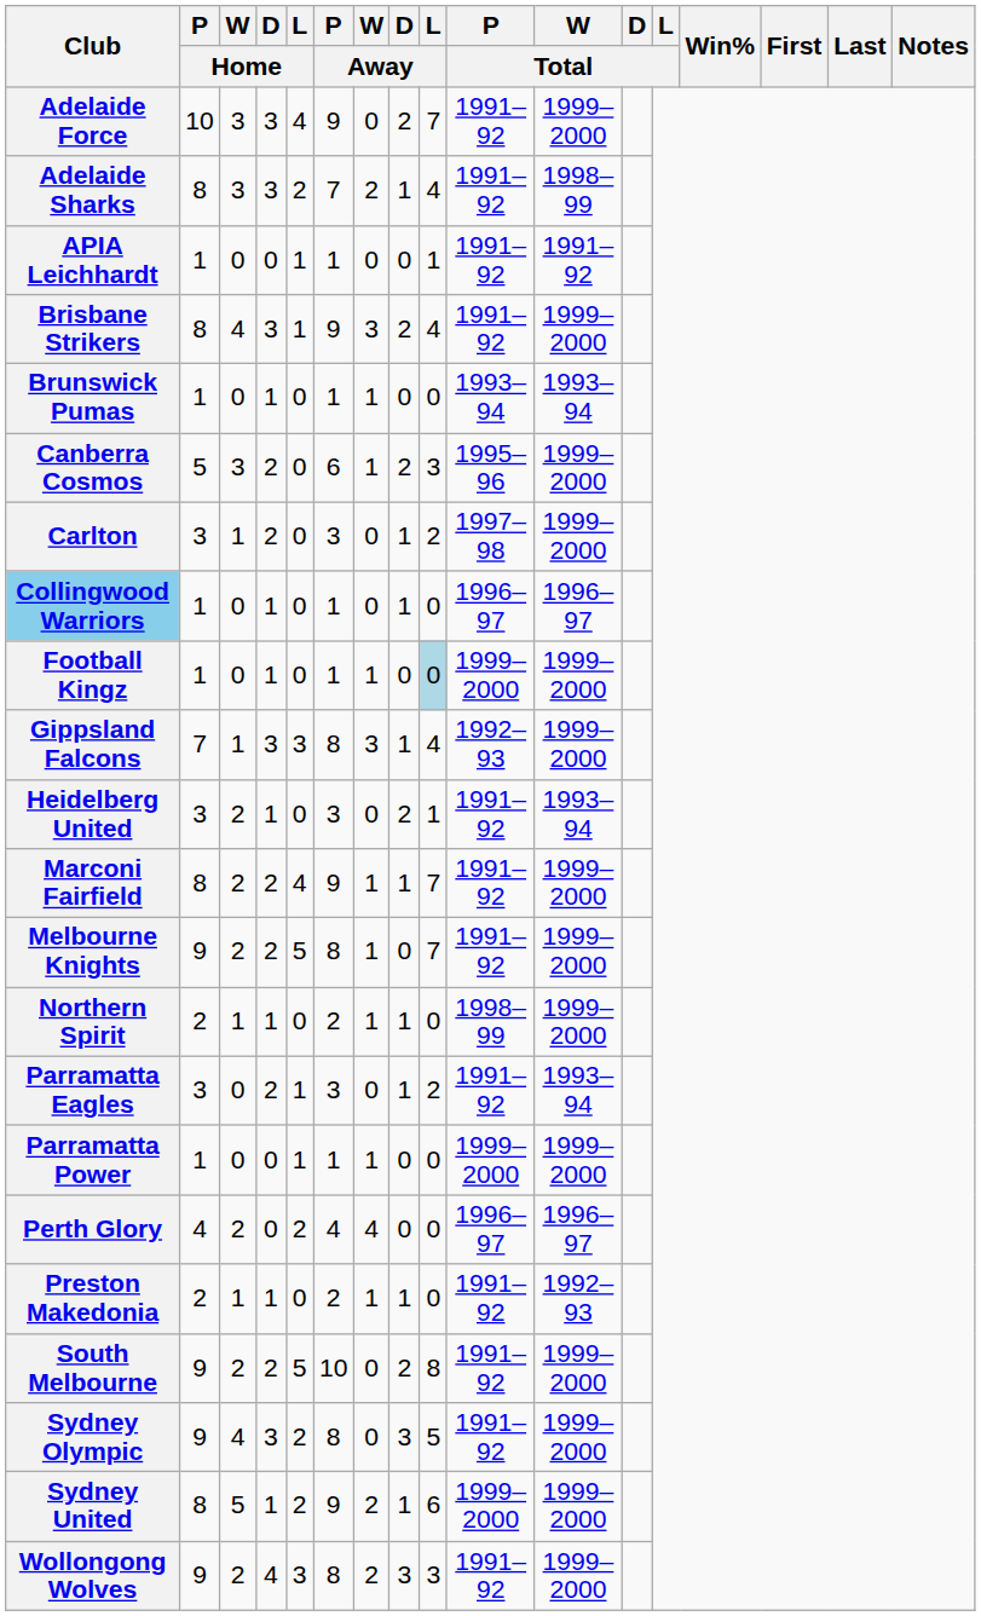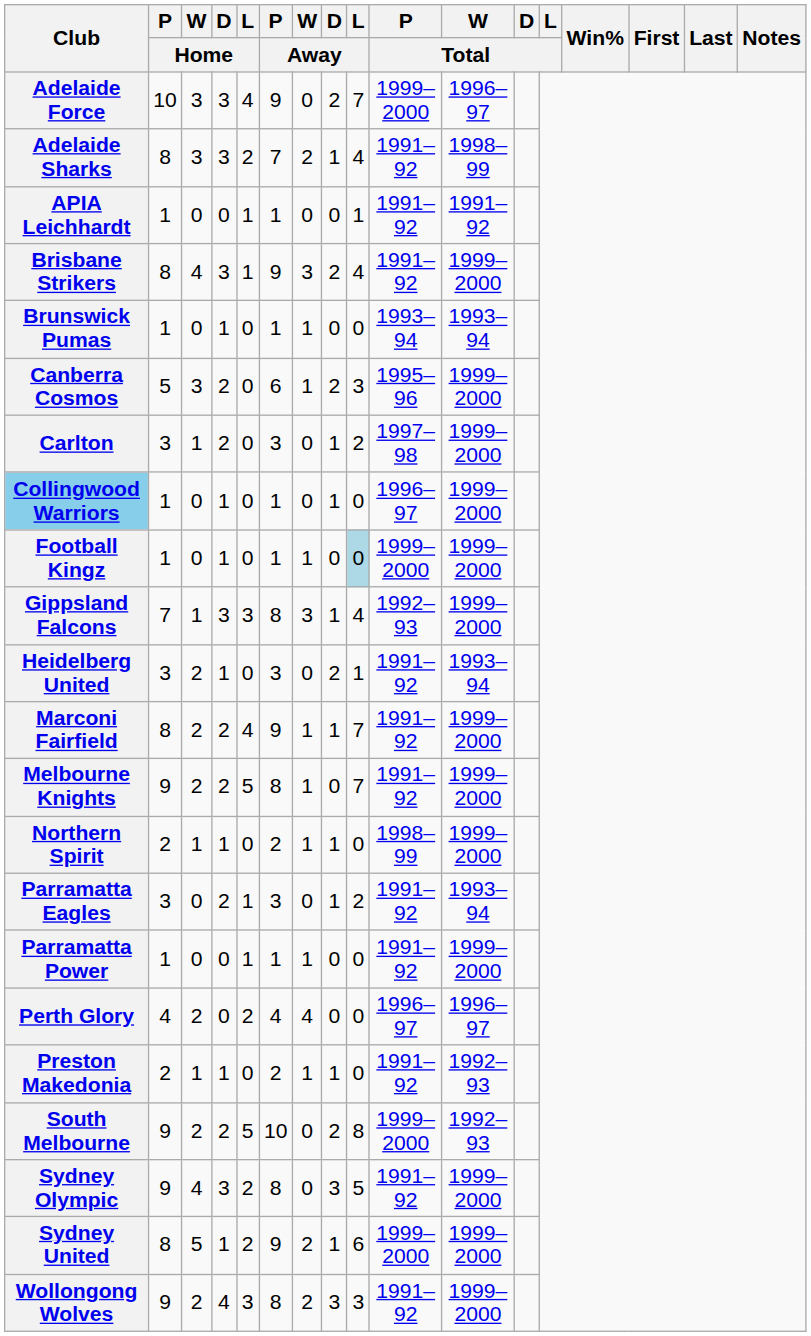Adelaide Force | P / Total: 1991–92 -> 1999–2000
Adelaide Force | W / Total: 1999–2000 -> 1996–97
Collingwood Warriors | W / Total: 1996–97 -> 1999–2000
Parramatta Power | P / Total: 1999–2000 -> 1991–92
South Melbourne | P / Total: 1991–92 -> 1999–2000
South Melbourne | W / Total: 1999–2000 -> 1992–93
